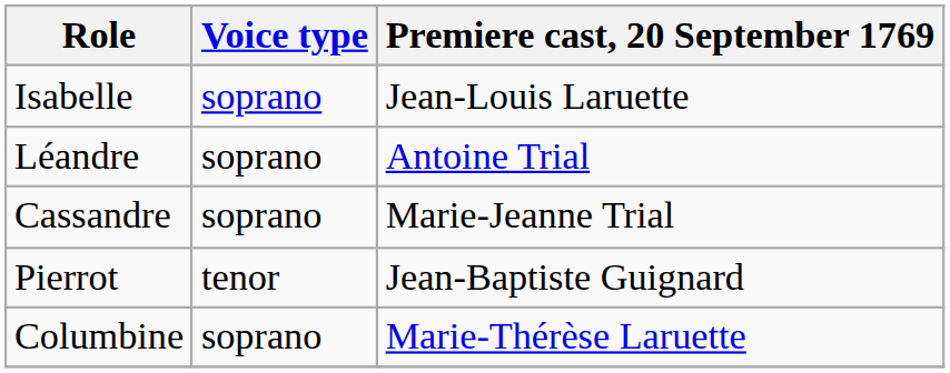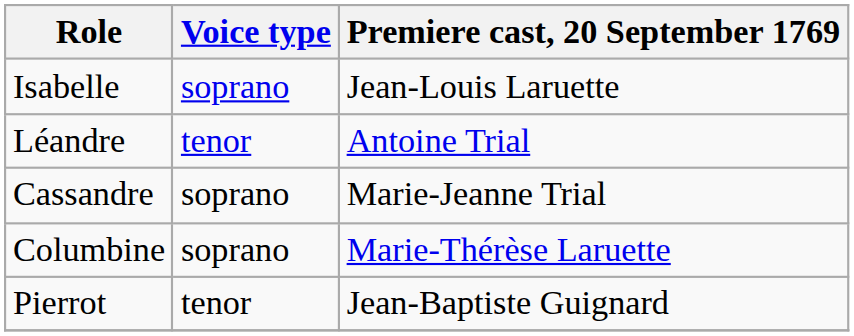Léandre | Voice type: soprano -> tenor
rows swapped: Pierrot <-> Columbine
